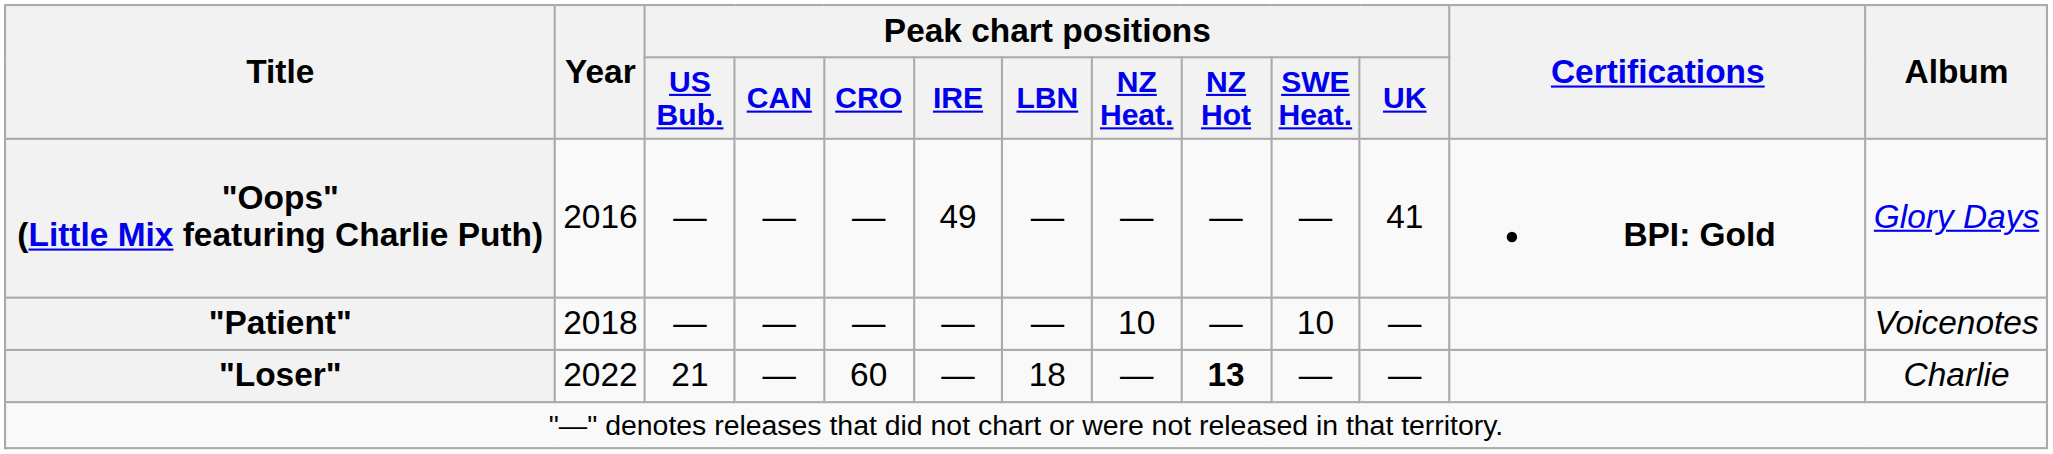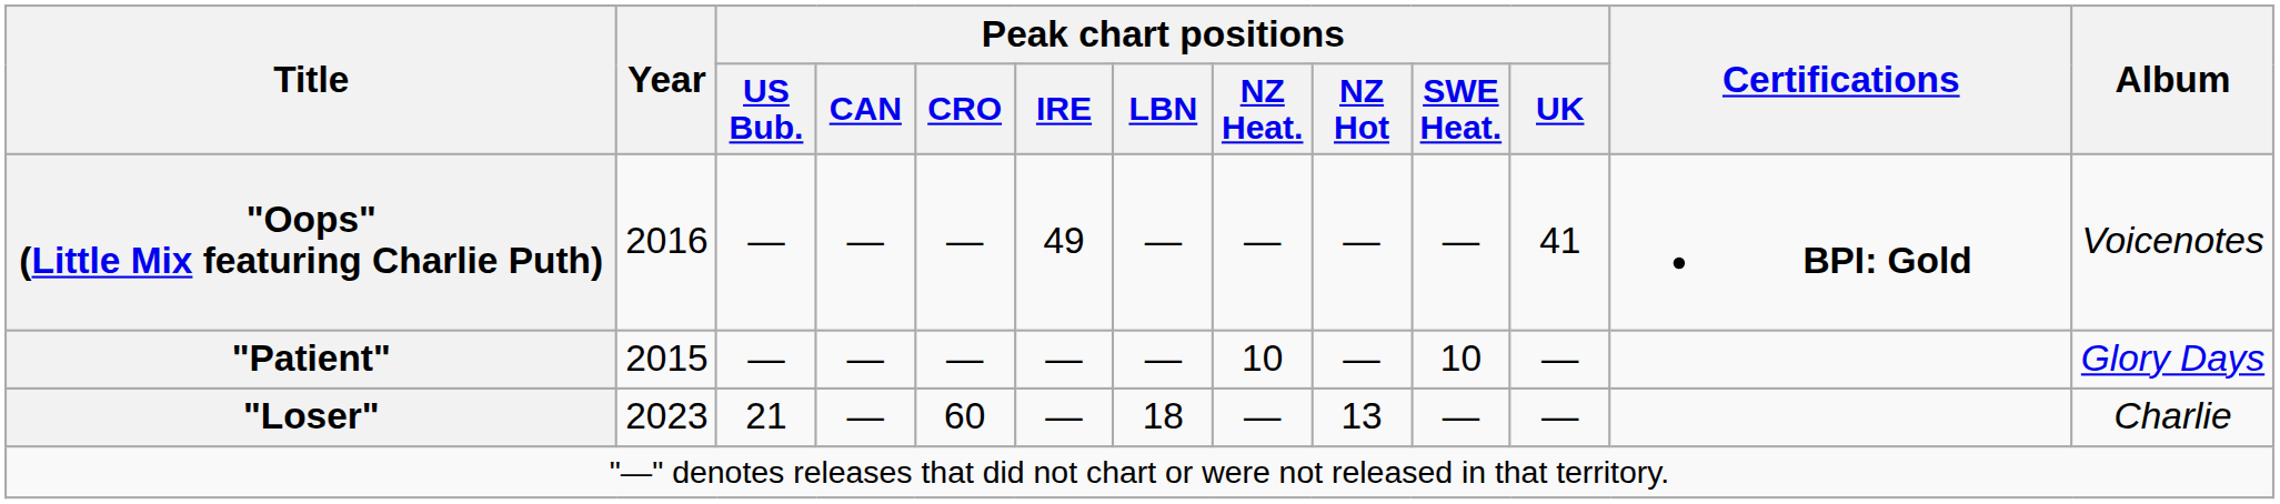"Oops" (Little Mix featuring Charlie Puth) | Album: Glory Days -> Voicenotes
"Patient" | Year: 2018 -> 2015
"Patient" | Album: Voicenotes -> Glory Days
"Loser" | Year: 2022 -> 2023
"Loser" | Peak chart positions / NZ Hot: bold -> normal
